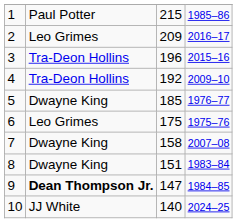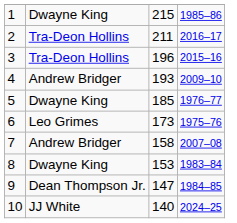1 | column 2: Paul Potter -> Dwayne King
2 | column 2: Leo Grimes -> Tra-Deon Hollins
2 | column 3: 209 -> 211
4 | column 2: Tra-Deon Hollins -> Andrew Bridger
4 | column 3: 192 -> 193
6 | column 3: 175 -> 173
7 | column 2: Dwayne King -> Andrew Bridger
8 | column 3: 151 -> 153
9 | column 2: bold -> normal
